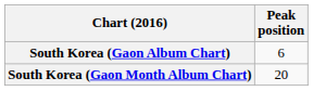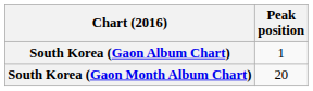South Korea (Gaon Album Chart) | Peak position: 6 -> 1
